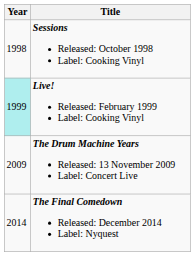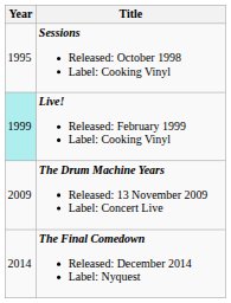Sessions Released: October 1998 Label: Cooking Vinyl | Year: 1998 -> 1995
